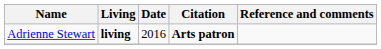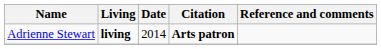Adrienne Stewart | Date: 2016 -> 2014
